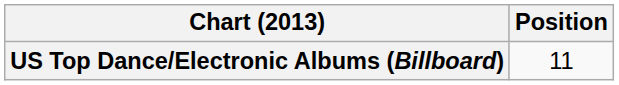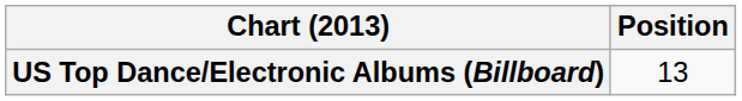US Top Dance/Electronic Albums (Billboard) | Position: 11 -> 13
